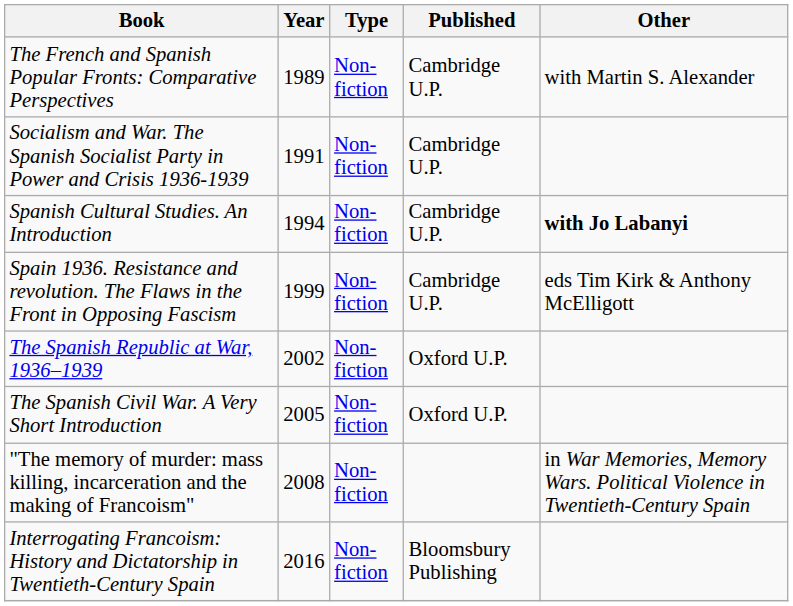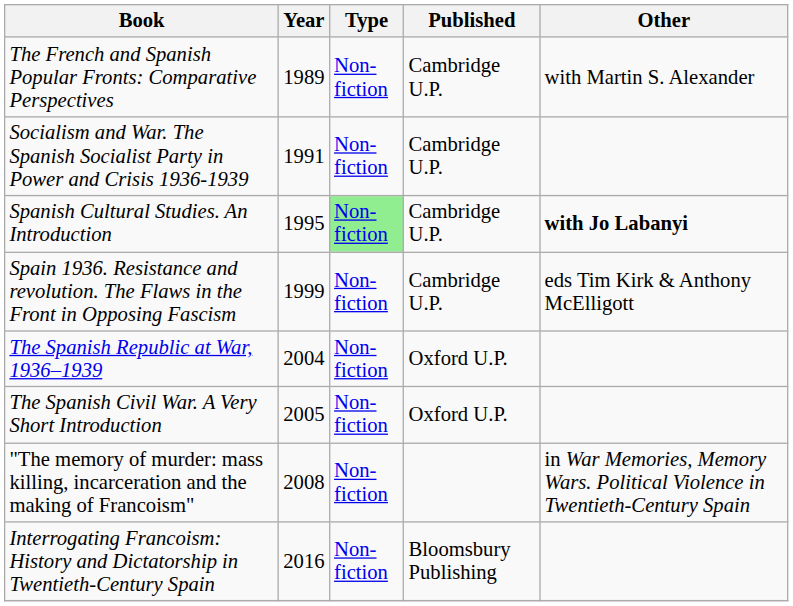Spanish Cultural Studies. An Introduction | Year: 1994 -> 1995
Spanish Cultural Studies. An Introduction | Type: no background -> lightgreen background
The Spanish Republic at War, 1936–1939 | Year: 2002 -> 2004
